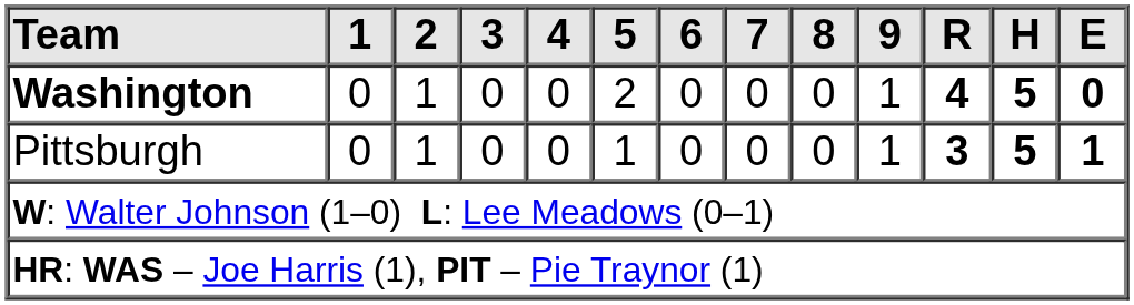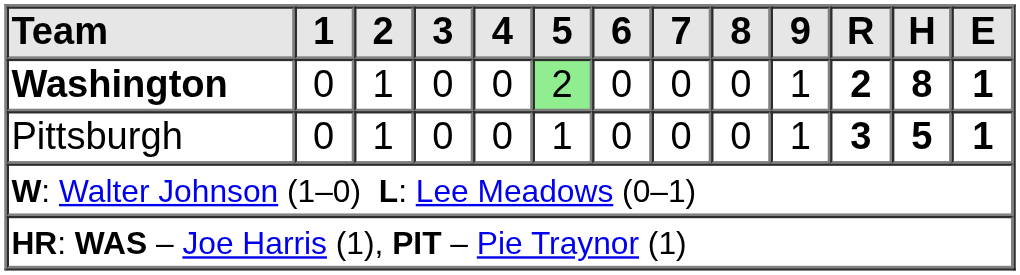Washington | 5: no background -> lightgreen background
Washington | R: 4 -> 2
Washington | H: 5 -> 8
Washington | E: 0 -> 1
